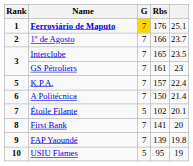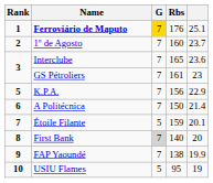1º de Agosto | Rbs: 166 -> 160
Interclube | column 5: 23.5 -> 23.6
K.P.A. | Rbs: 157 -> 156
K.P.A. | column 5: 22.4 -> 22.9
Étoile Filante | Rbs: 102 -> 159
First Bank | G: no background -> lightgrey background
First Bank | Rbs: 141 -> 140
FAP Yaoundé | Rbs: 139 -> 138
FAP Yaoundé | column 5: 19.8 -> 19.9
